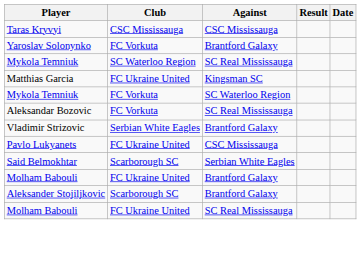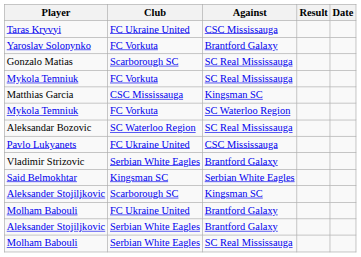Taras Kryvyi | Club: CSC Mississauga -> FC Ukraine United
+ row: Gonzalo Matias | Scarborough SC | SC Real Mississauga
Mykola Temniuk / SC Real Mississauga | Club: SC Waterloo Region -> FC Vorkuta
Matthias Garcia | Club: FC Ukraine United -> CSC Mississauga
Aleksandar Bozovic | Club: FC Vorkuta -> SC Waterloo Region
rows swapped: Pavlo Lukyanets <-> Vladimir Strizovic
Said Belmokhtar | Club: Scarborough SC -> Kingsman SC
+ row: Aleksander Stojiljkovic | Scarborough SC | Kingsman SC
Aleksander Stojiljkovic / Brantford Galaxy | Club: Scarborough SC -> Serbian White Eagles
Molham Babouli / SC Real Mississauga | Club: FC Ukraine United -> Serbian White Eagles
